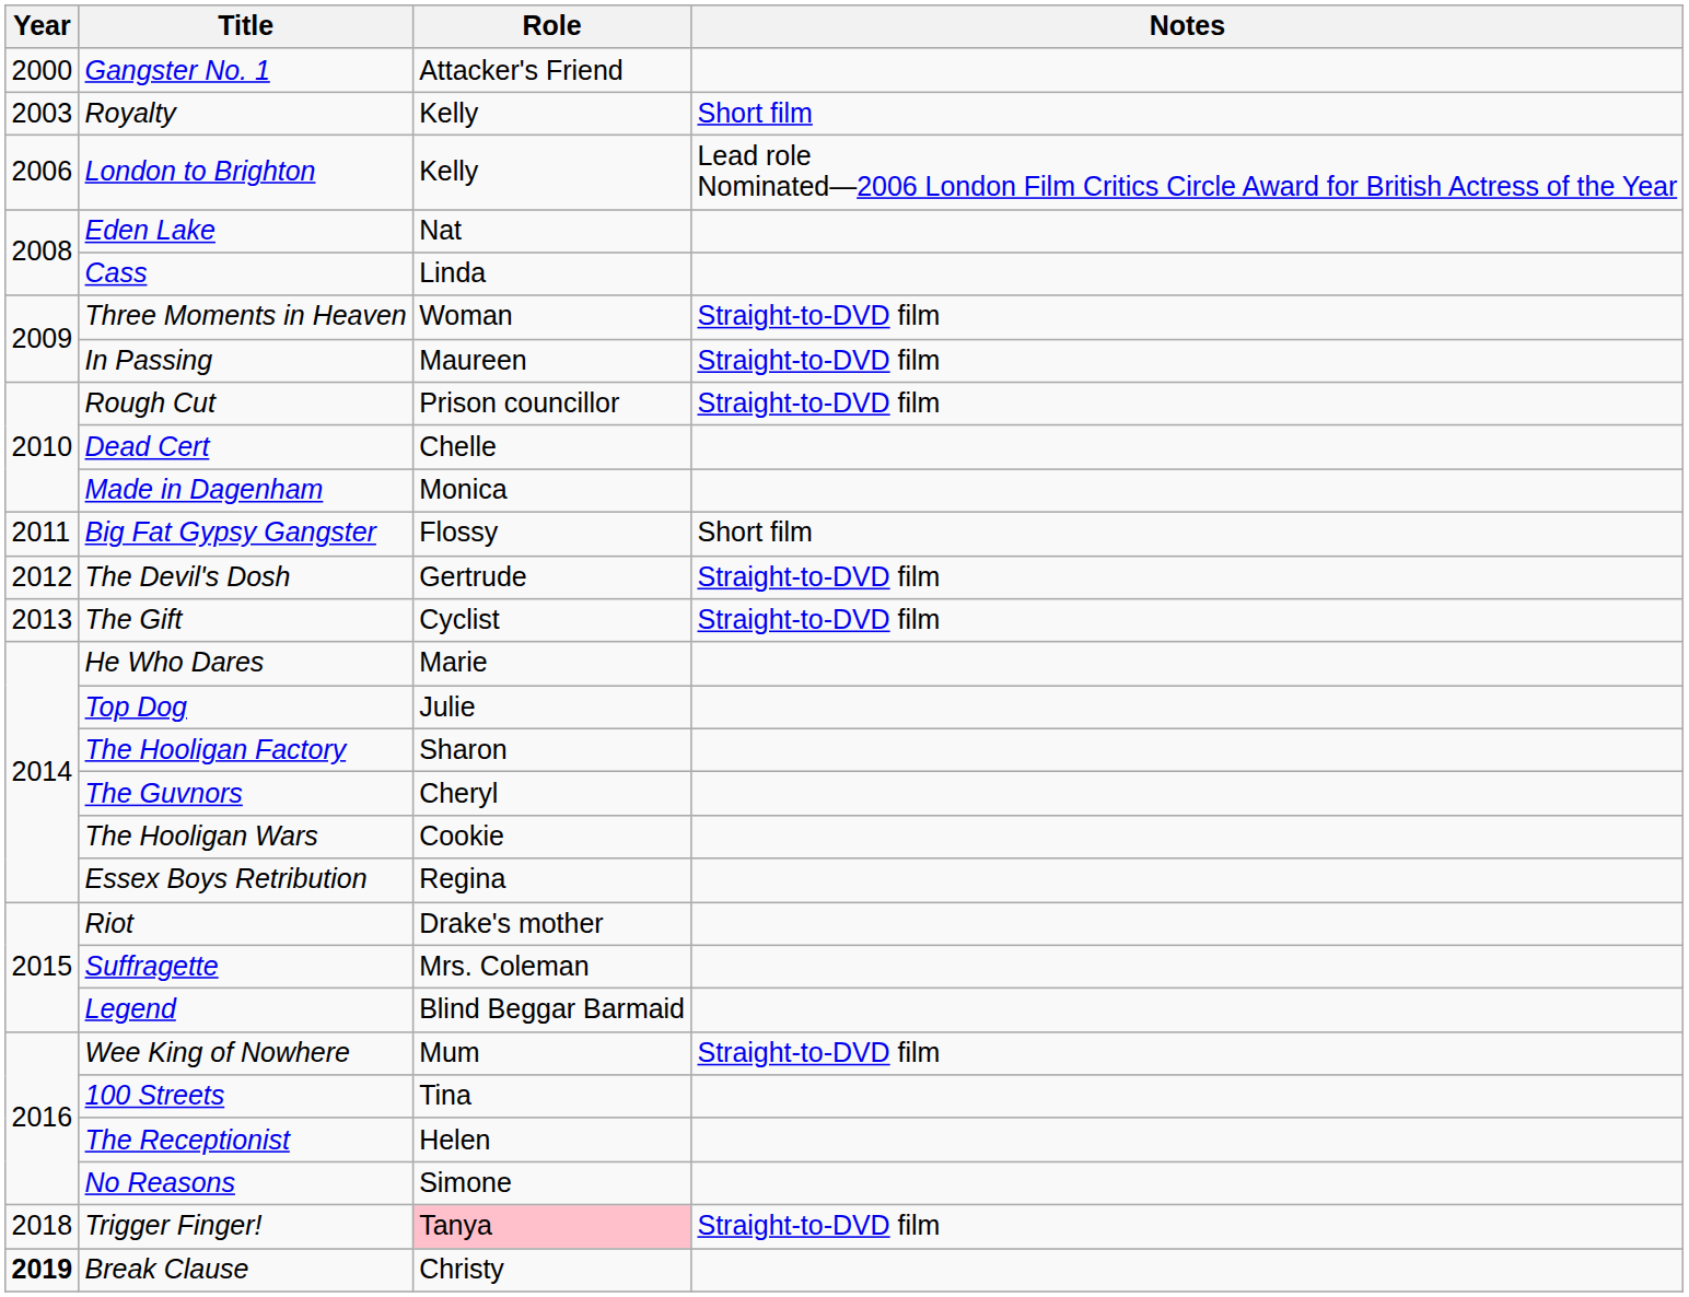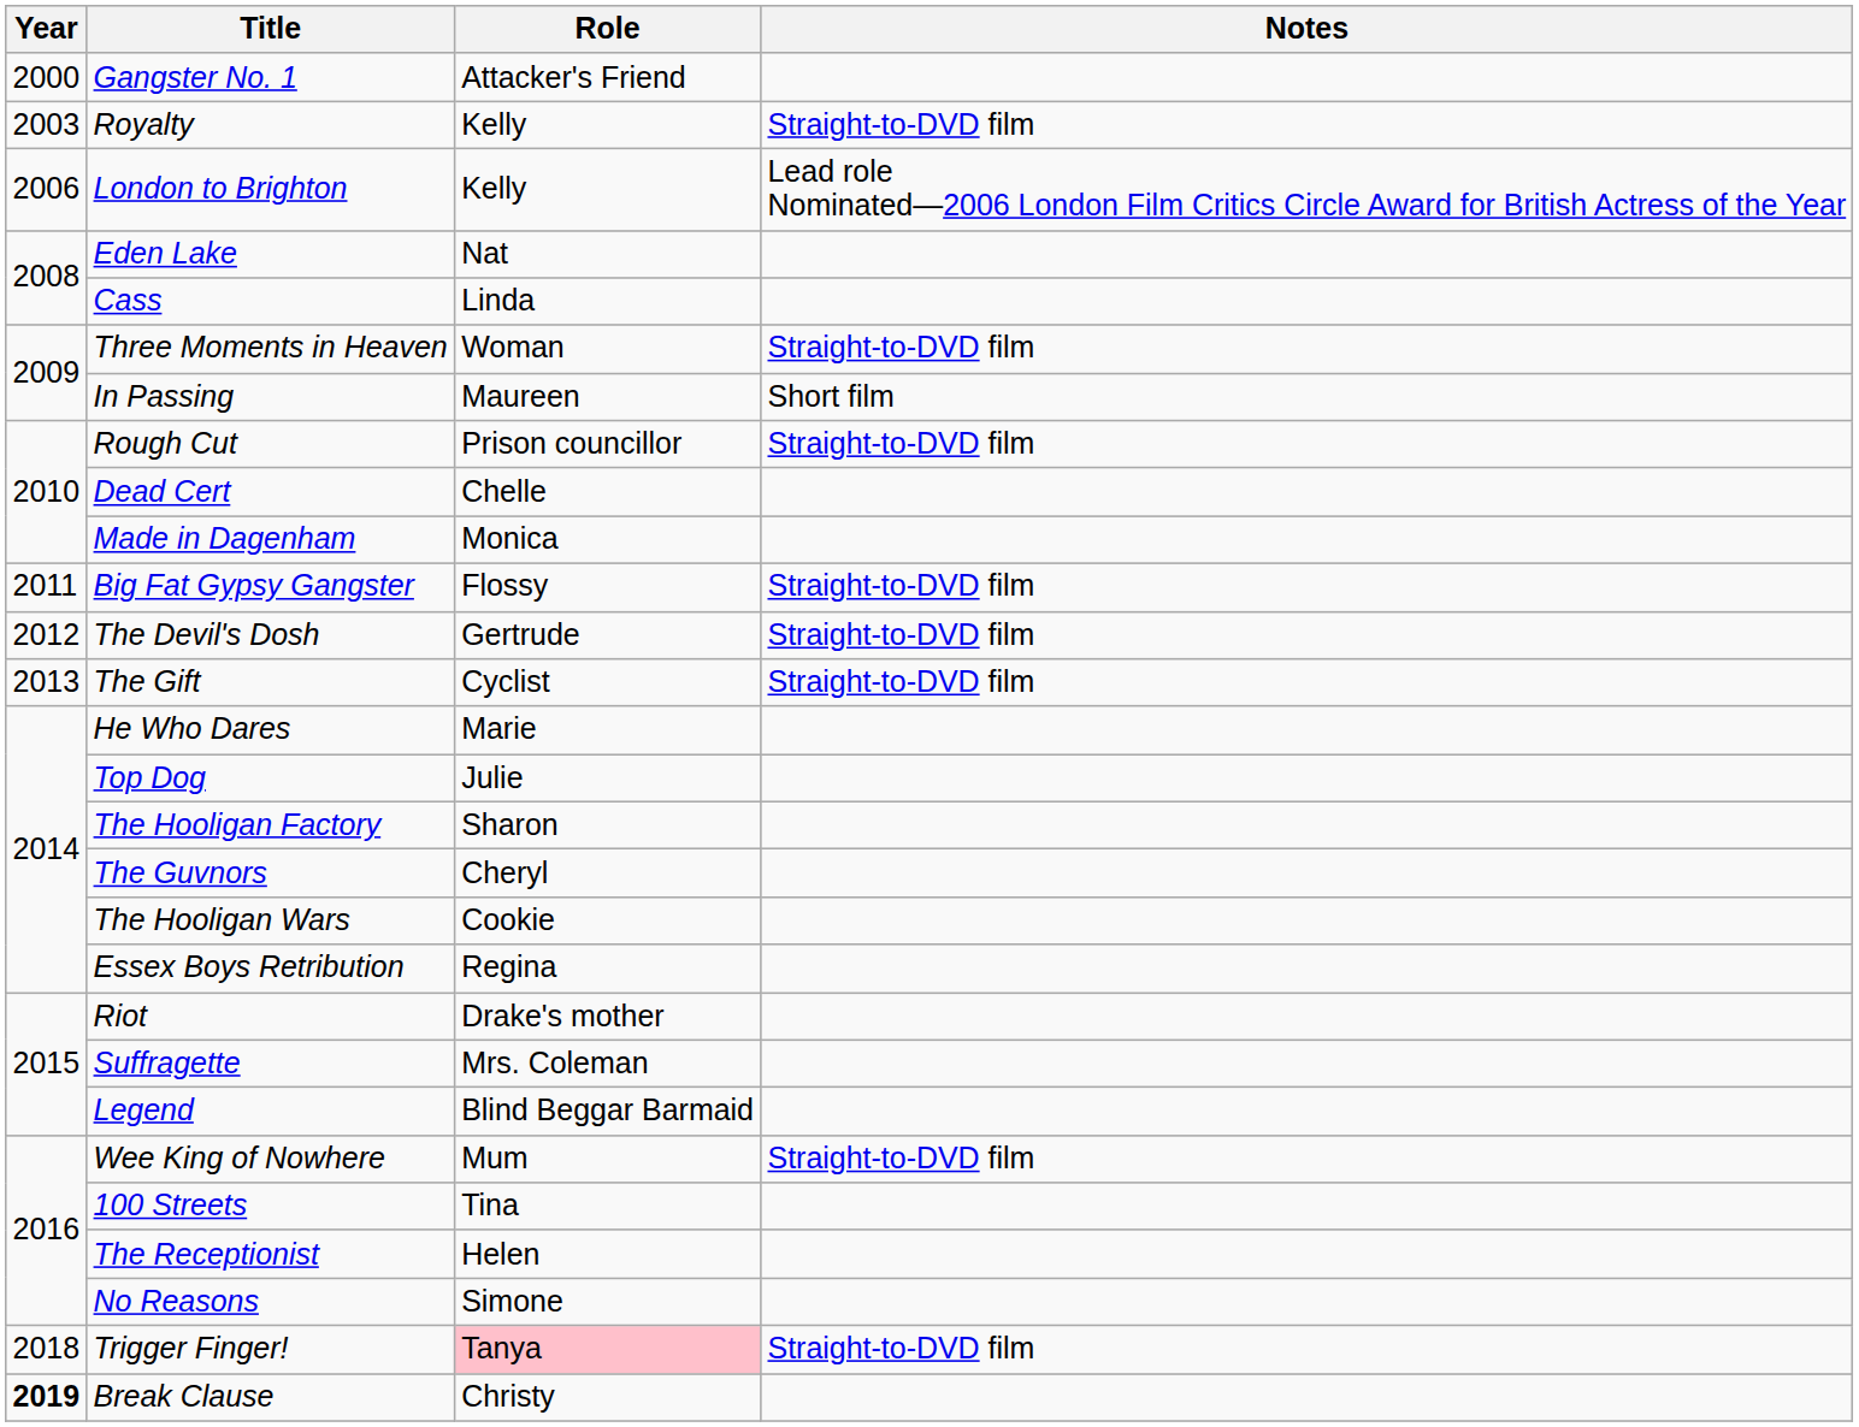Royalty | Notes: Short film -> Straight-to-DVD film
In Passing | Notes: Straight-to-DVD film -> Short film
Big Fat Gypsy Gangster | Notes: Short film -> Straight-to-DVD film
